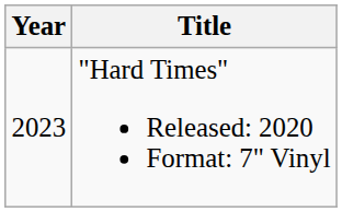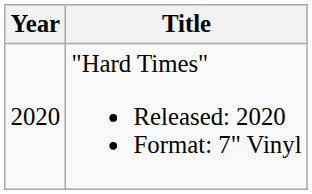"Hard Times" Released: 2020 Format: 7" Vinyl | Year: 2023 -> 2020
